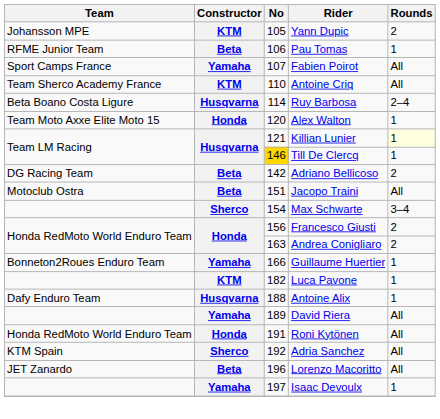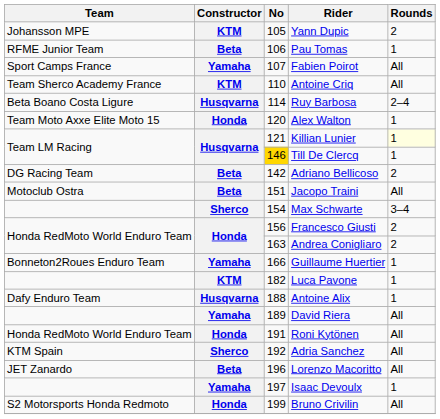+ row: S2 Motorsports Honda Redmoto | Honda | 199 | Bruno Crivilin | All
